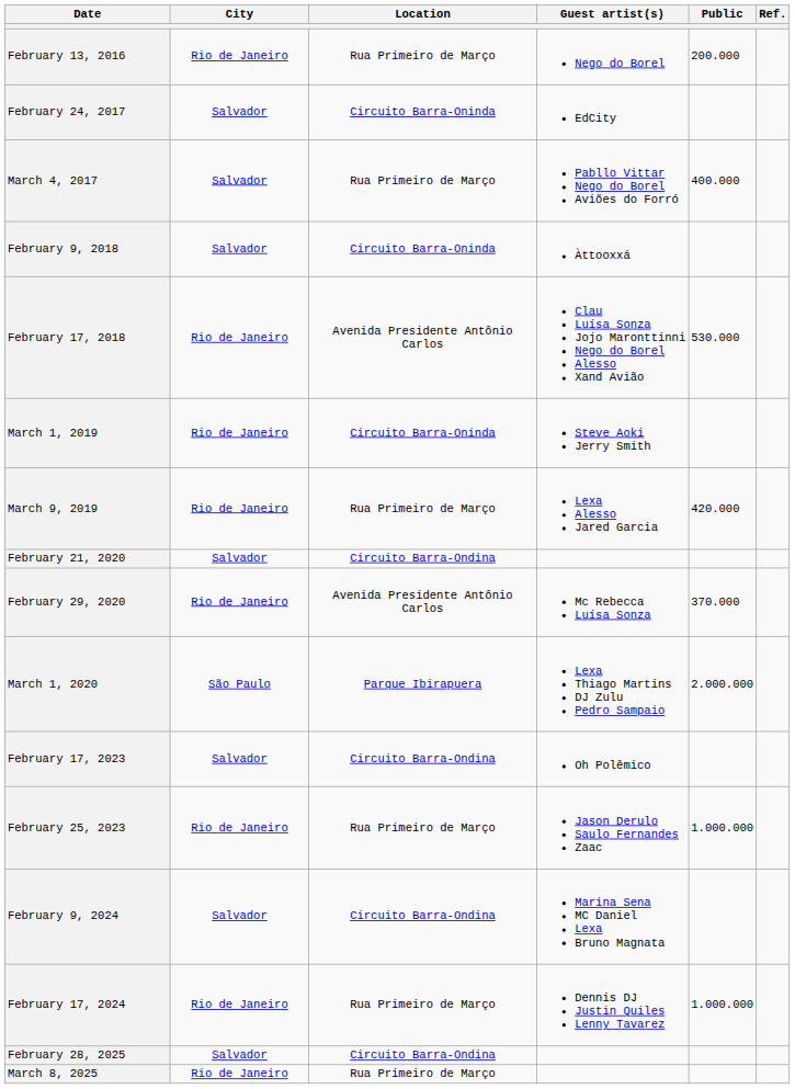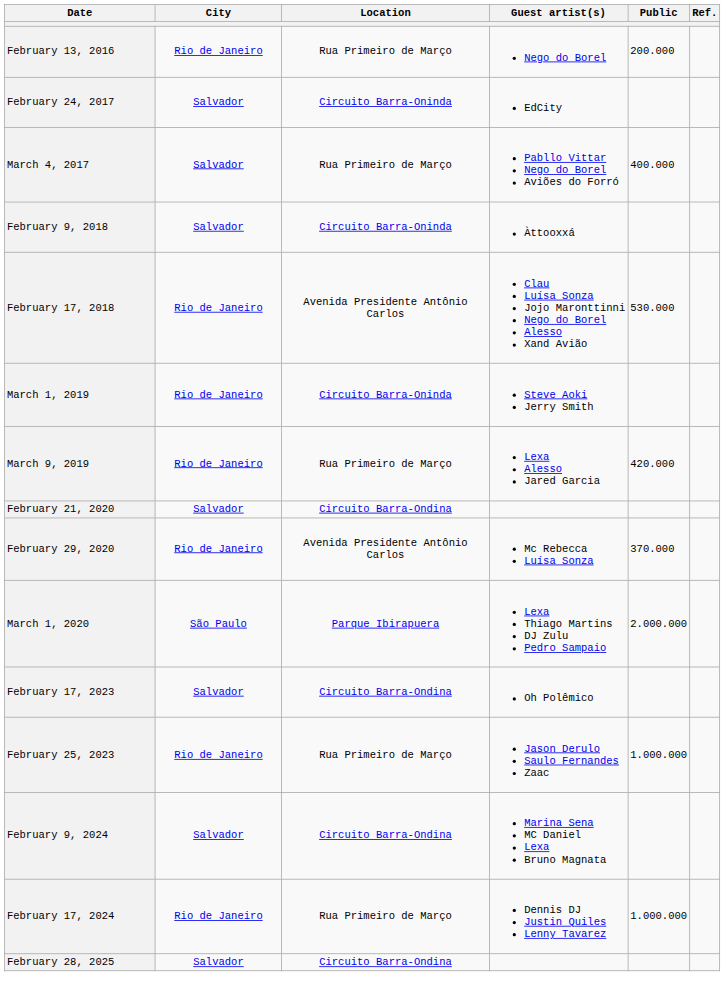- row: March 8, 2025 | Rio de Janeiro | Rua Primeiro de Março
